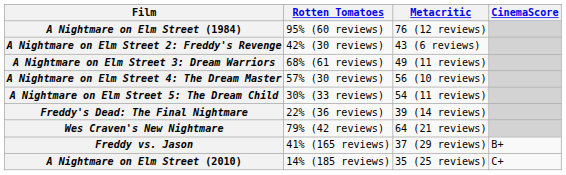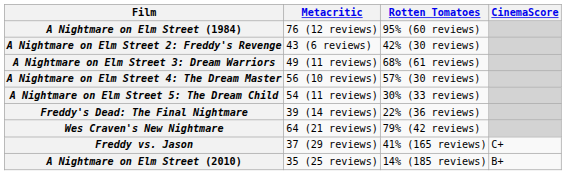columns swapped: Rotten Tomatoes <-> Metacritic
Freddy vs. Jason | CinemaScore: B+ -> C+
A Nightmare on Elm Street (2010) | CinemaScore: C+ -> B+
